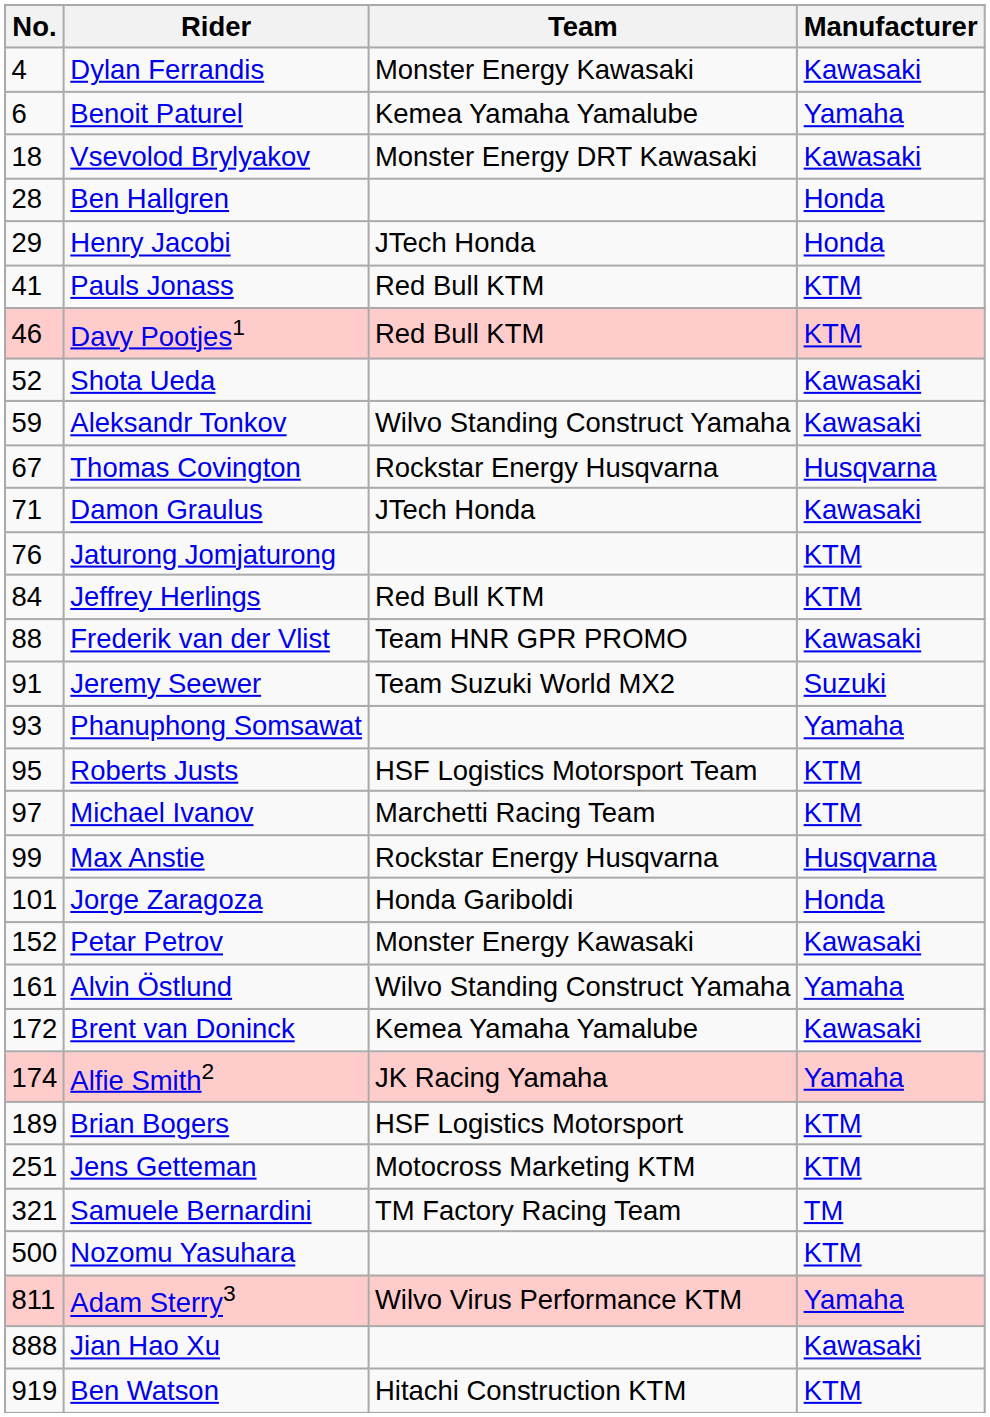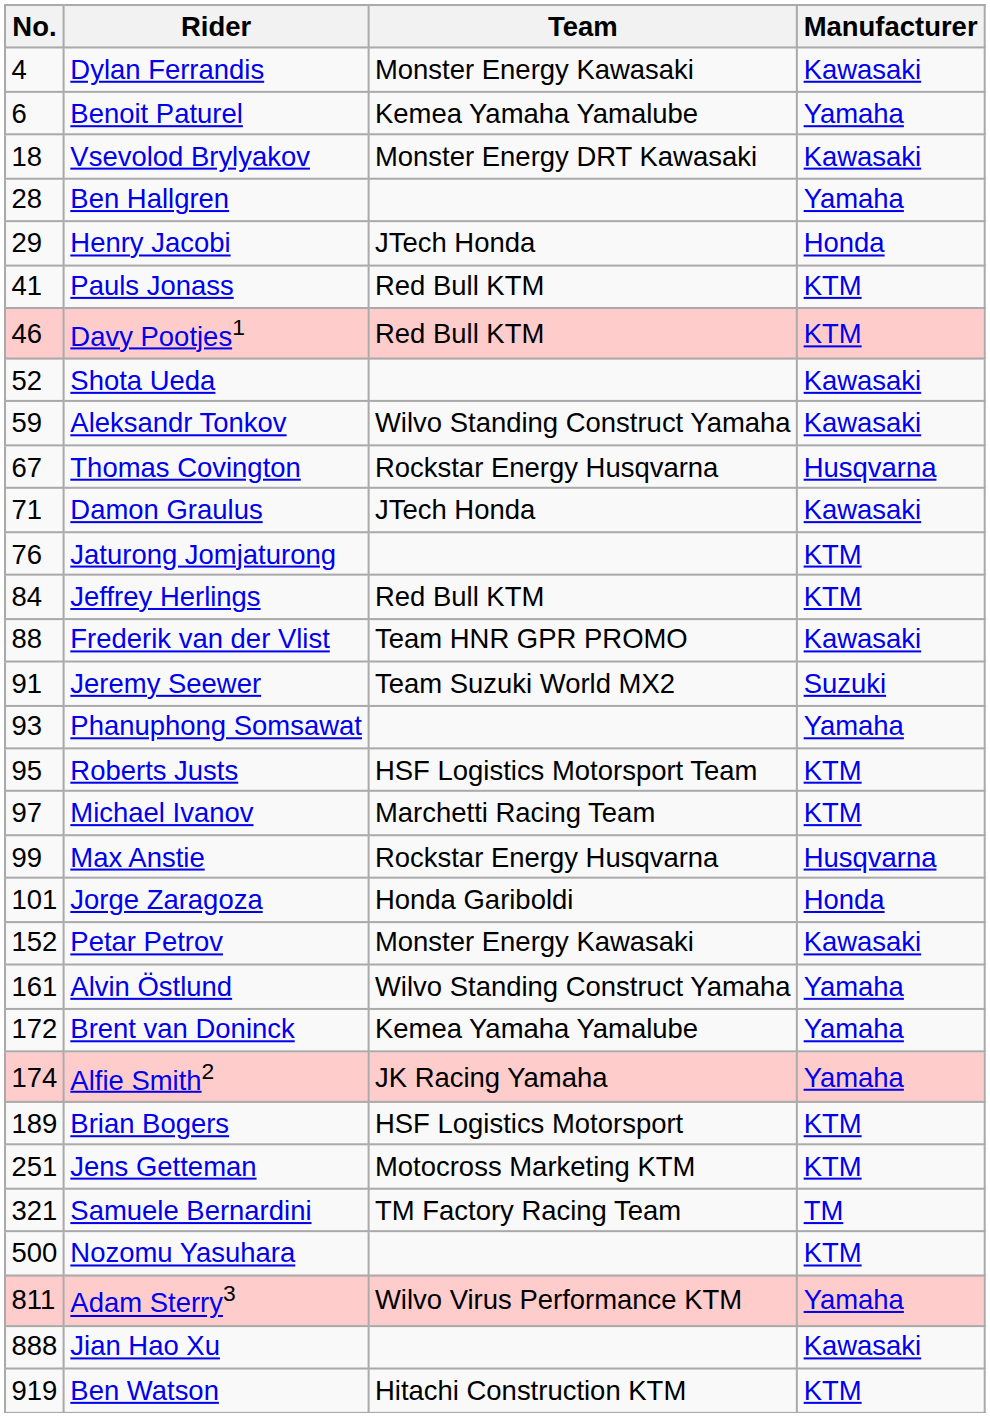Ben Hallgren | Manufacturer: Honda -> Yamaha
Brent van Doninck | Manufacturer: Kawasaki -> Yamaha
